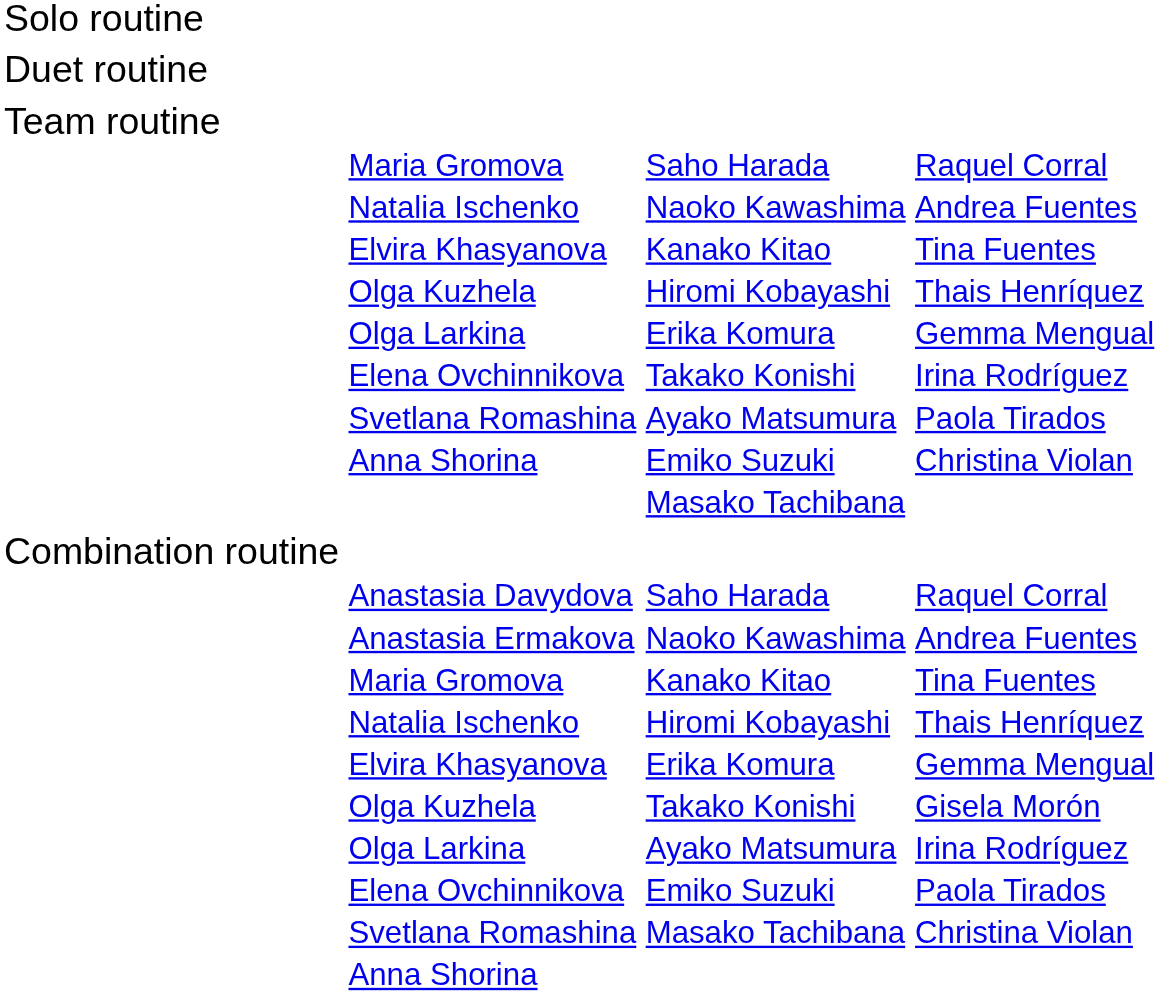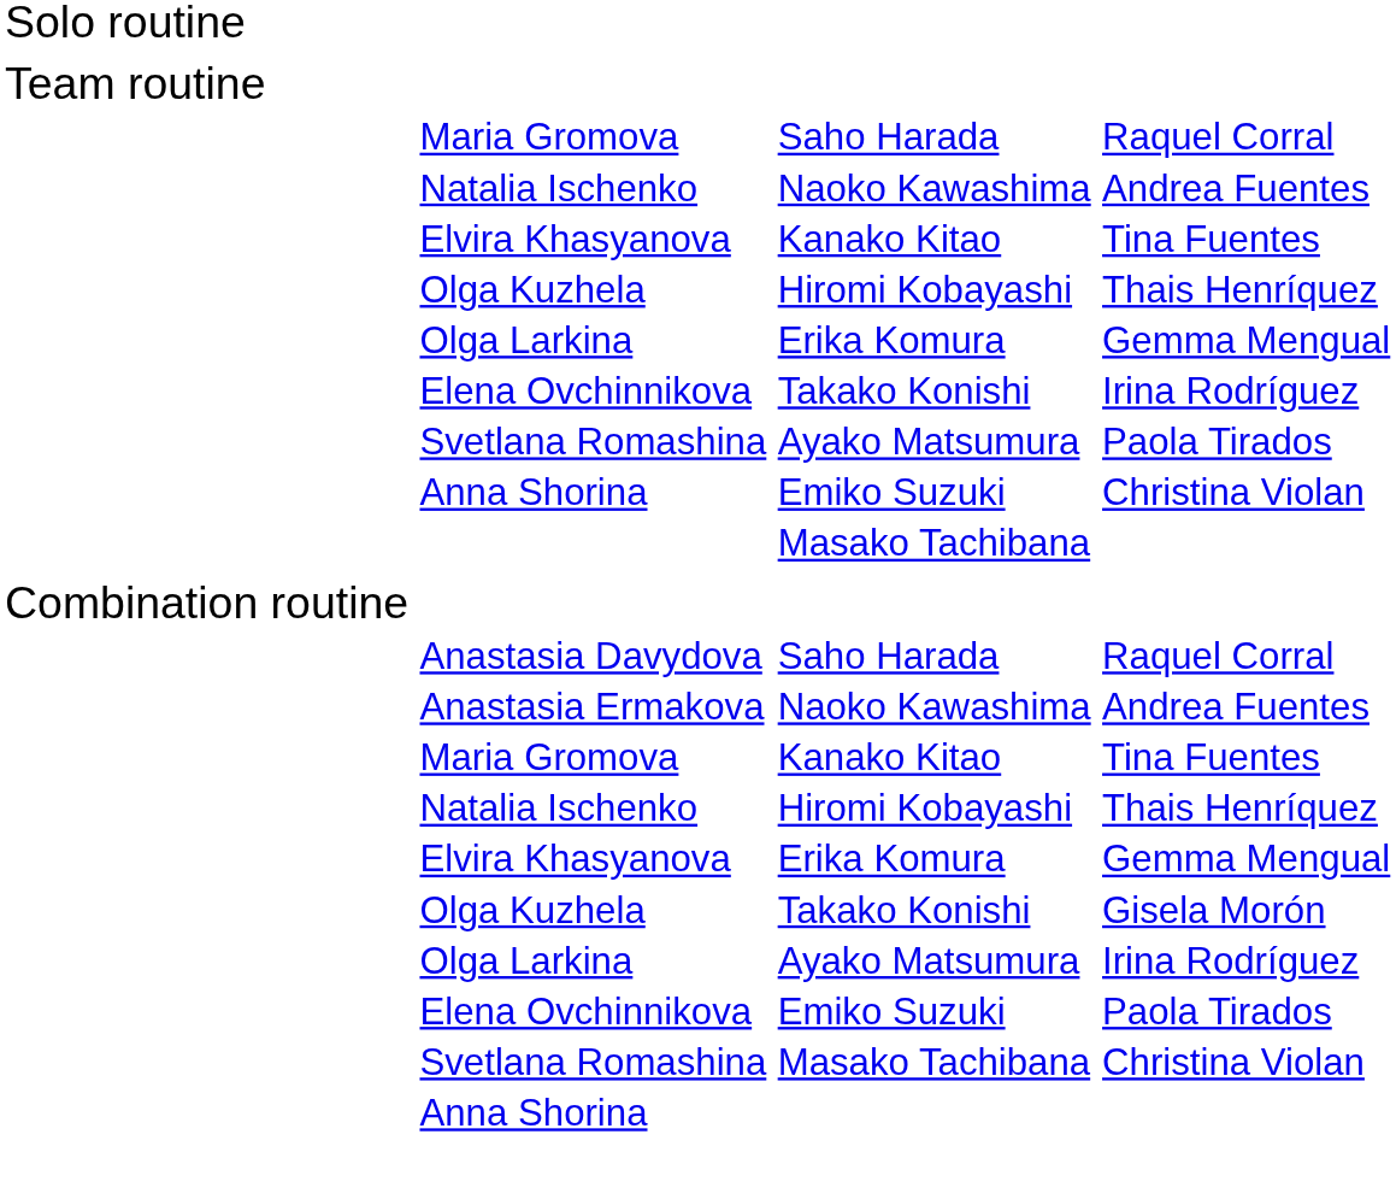- row: Duet routine
